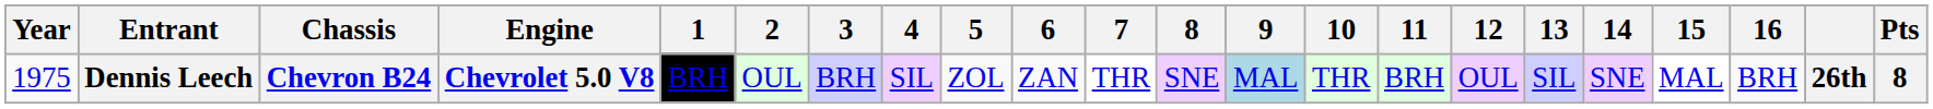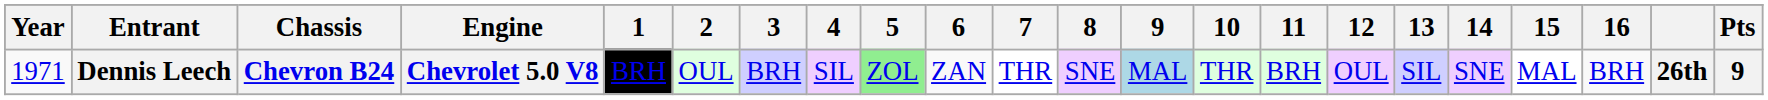Dennis Leech | Year: 1975 -> 1971
Dennis Leech | 5: no background -> lightgreen background
Dennis Leech | Pts: 8 -> 9
